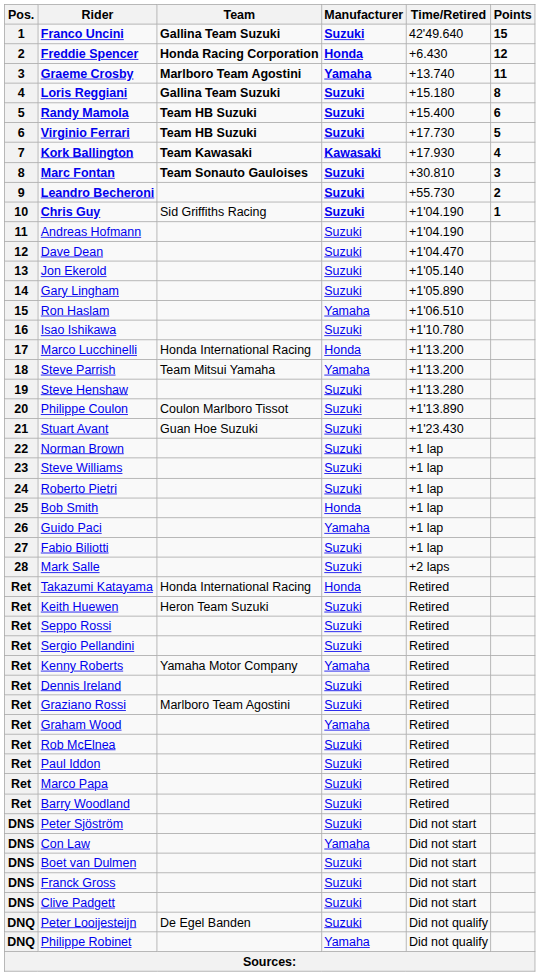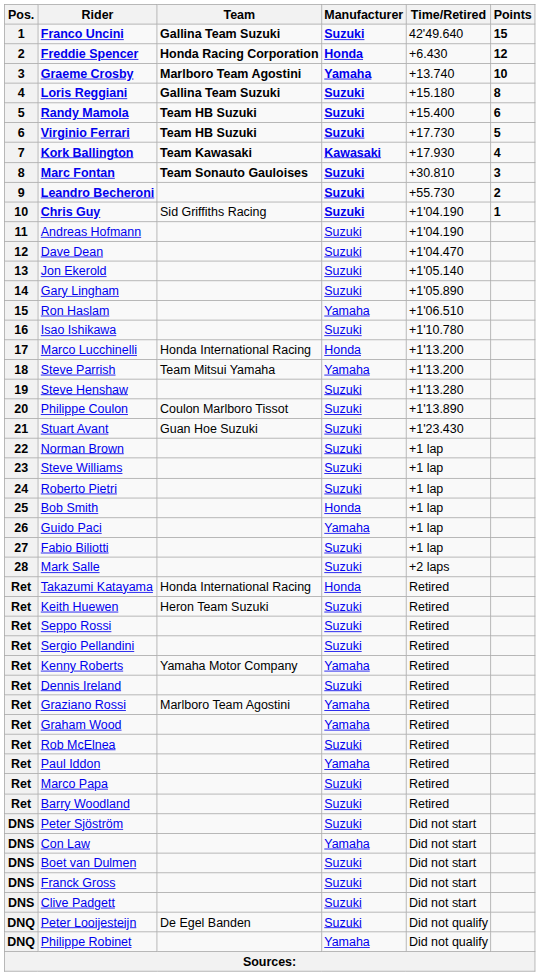Graeme Crosby | Points: 11 -> 10
Graziano Rossi | Manufacturer: Suzuki -> Yamaha
Paul Iddon | Manufacturer: Suzuki -> Yamaha
